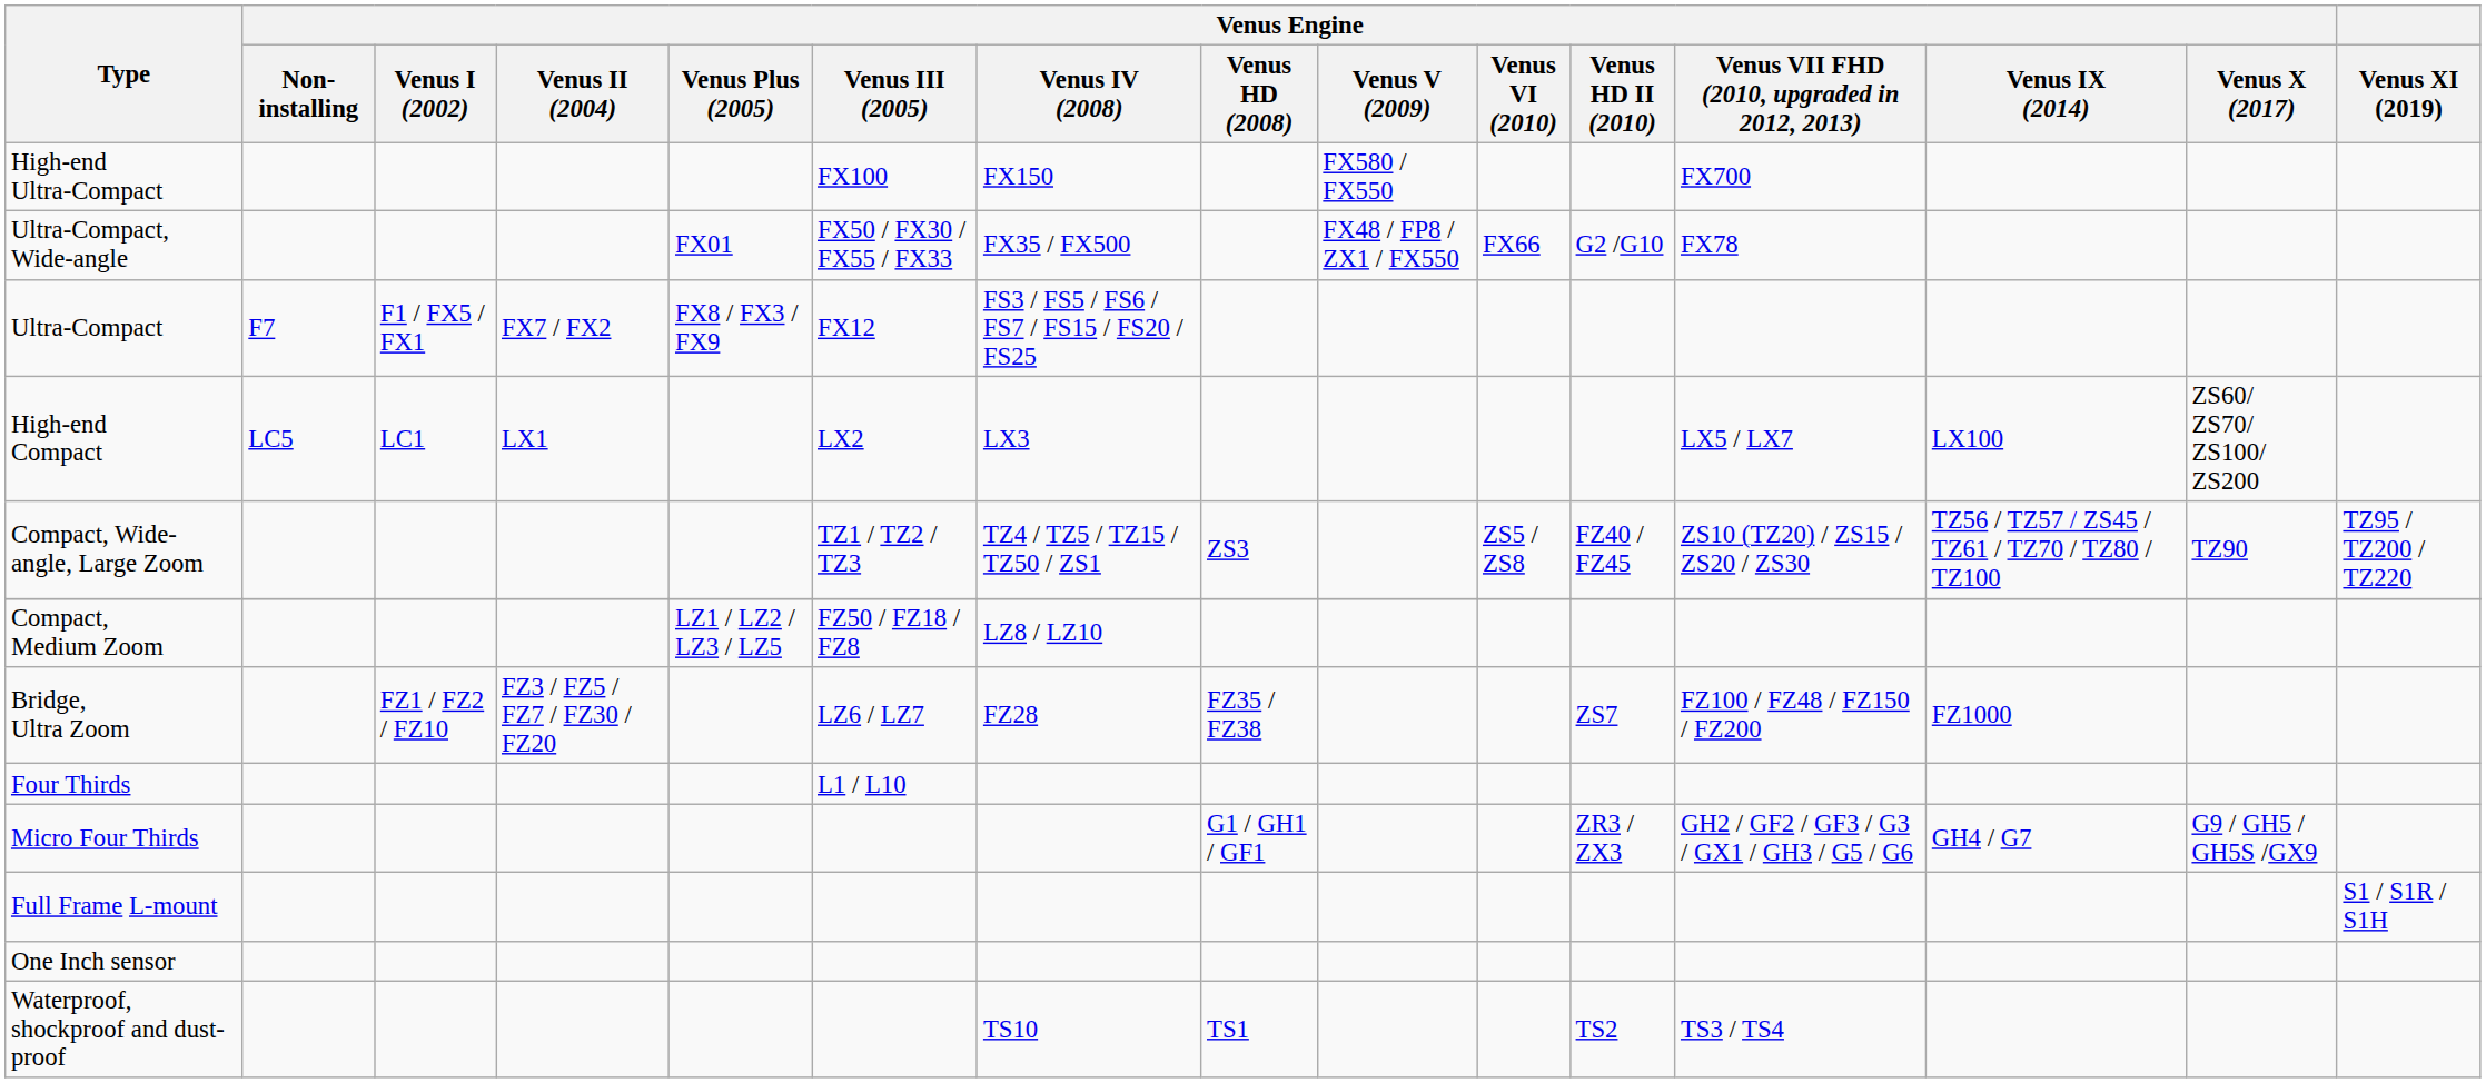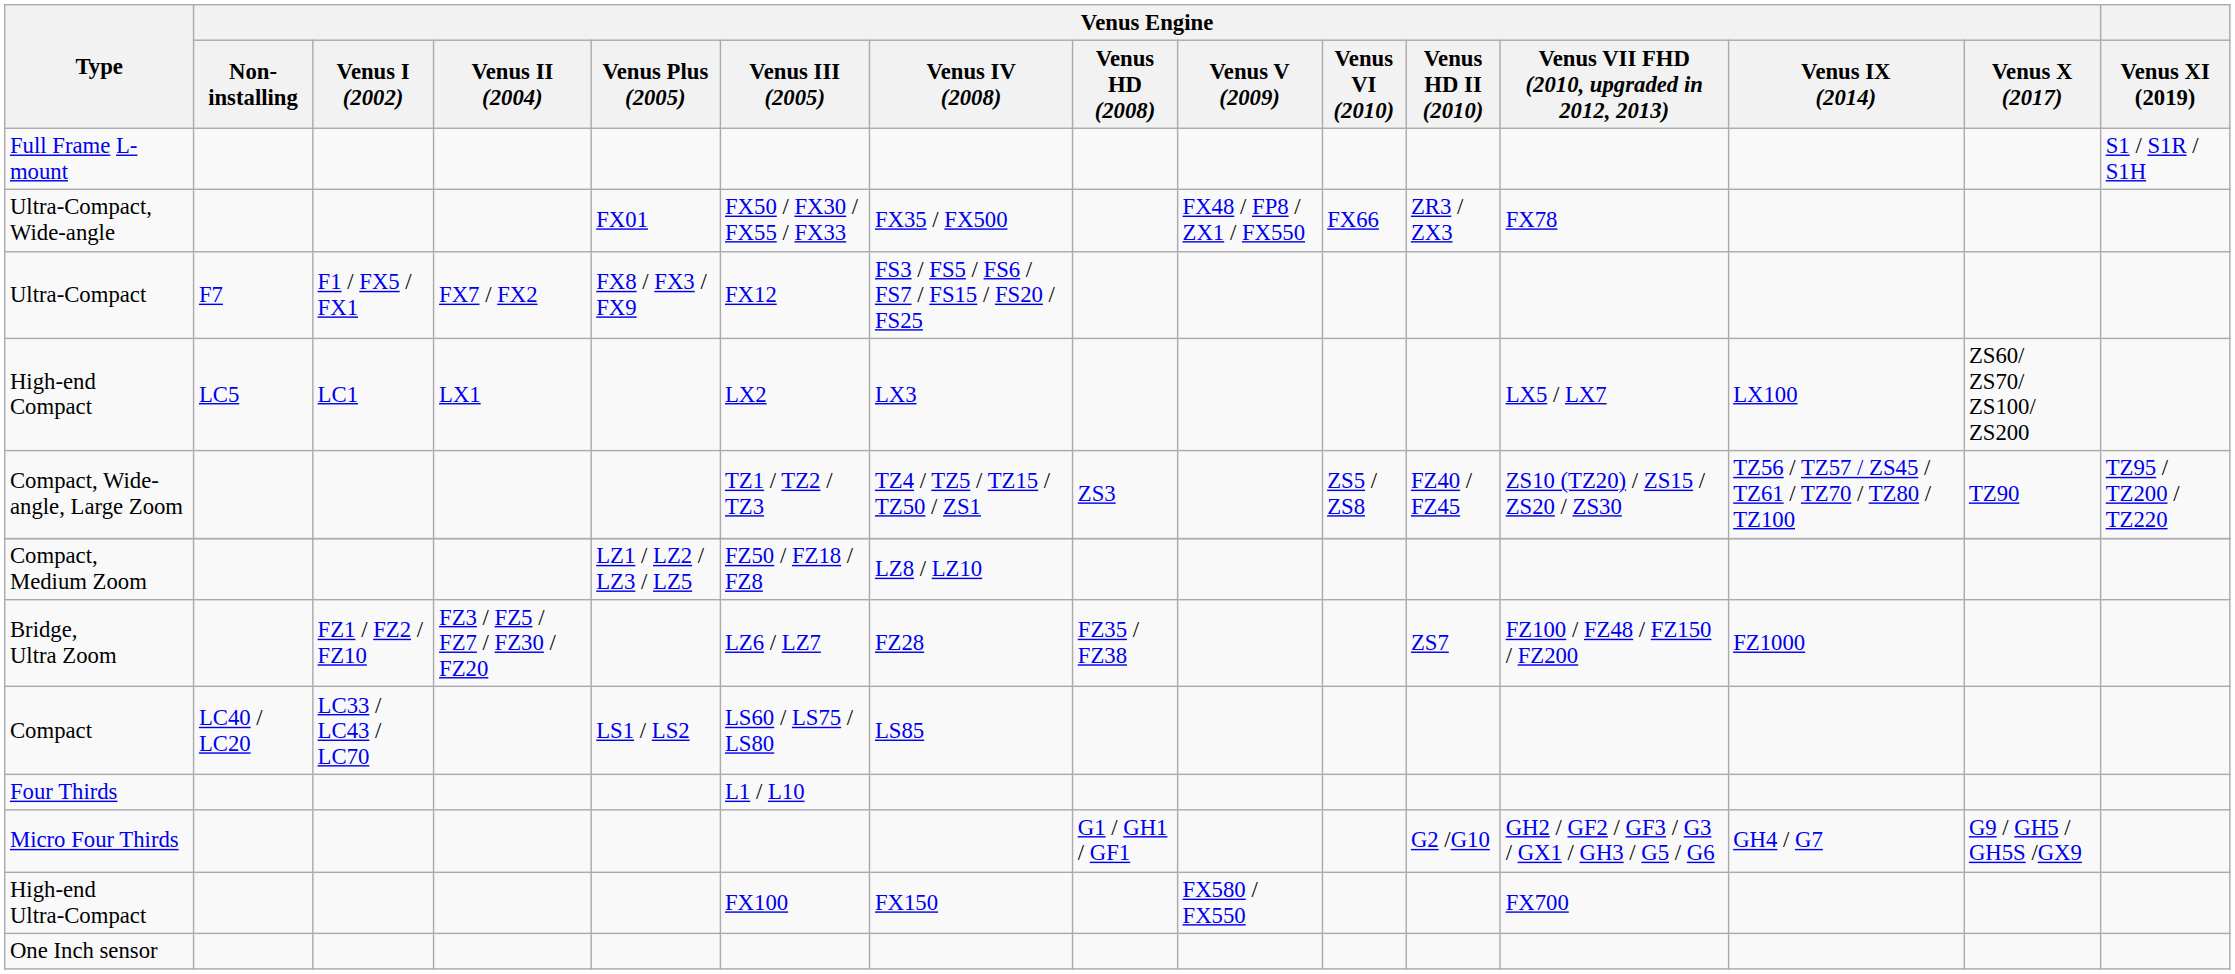rows swapped: High-end Ultra-Compact <-> Full Frame L-mount
Ultra-Compact, Wide-angle | Venus Engine / Venus HD II (2010): G2 /G10 -> ZR3 / ZX3
+ row: Compact | LC40 / LC20 | LC33 / LC43 / LC70 | LS1 / LS2 | LS60 / LS75 / LS80 | LS85
Micro Four Thirds | Venus Engine / Venus HD II (2010): ZR3 / ZX3 -> G2 /G10
- row: Waterproof, shockproof and dust-proof | TS10 | TS1 | TS2 | TS3 / TS4
